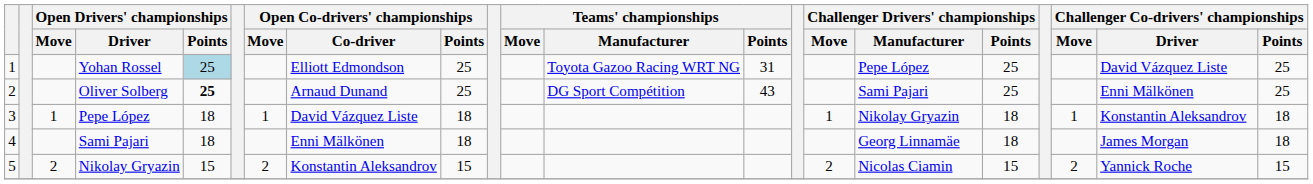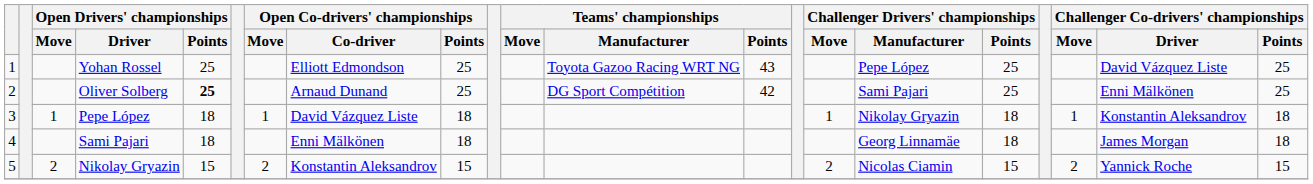Yohan Rossel | Open Drivers' championships / Points: lightblue background -> no background
Yohan Rossel | Teams' championships / Points: 31 -> 43
Oliver Solberg | Teams' championships / Points: 43 -> 42
